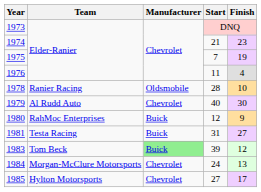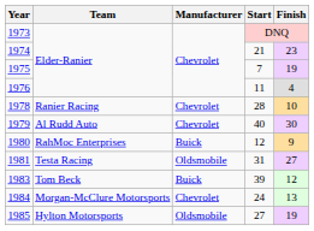1978 | Manufacturer: Oldsmobile -> Chevrolet
1981 | Manufacturer: Buick -> Oldsmobile
1983 | Manufacturer: lightgreen background -> no background
1985 | Manufacturer: Chevrolet -> Oldsmobile
1985 | Finish: 17 -> 19
